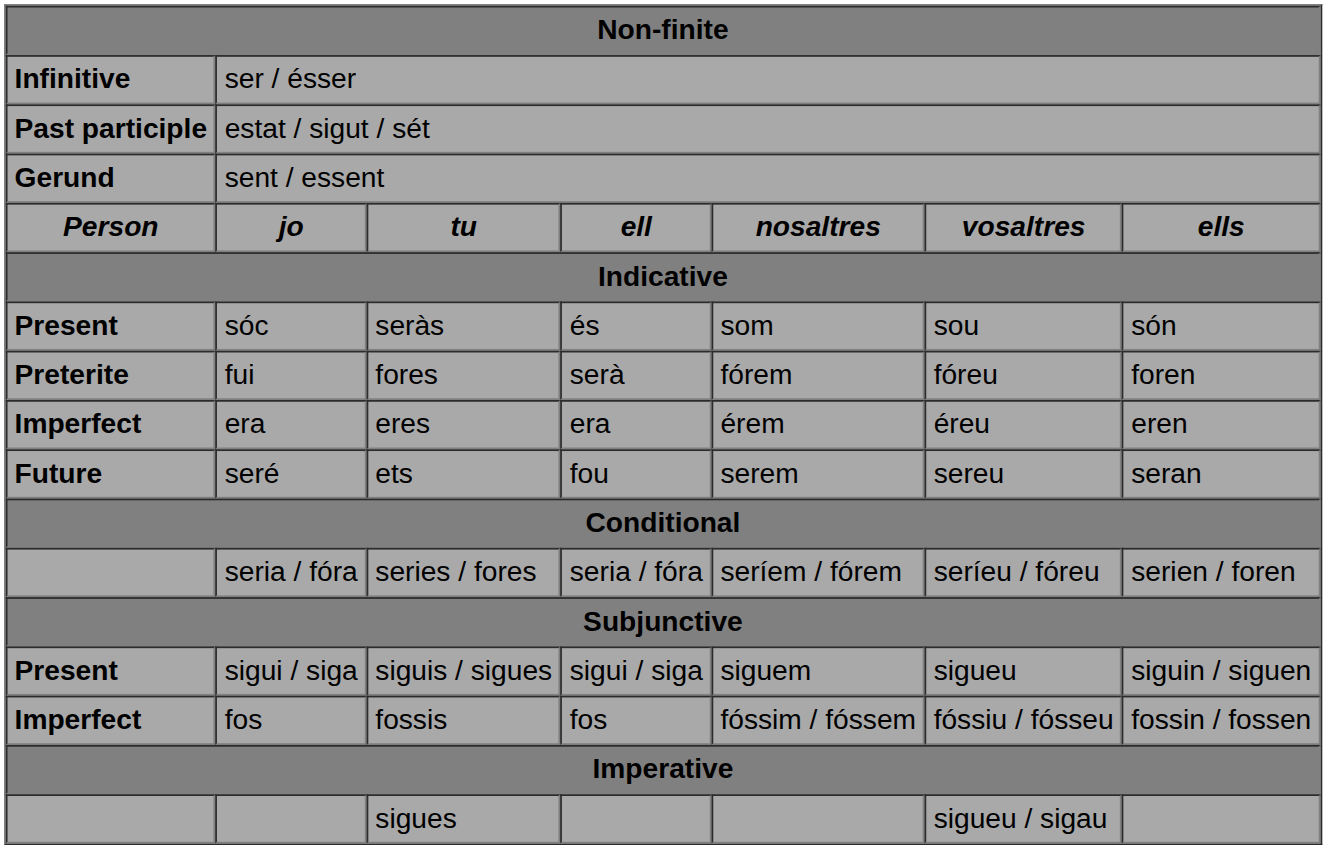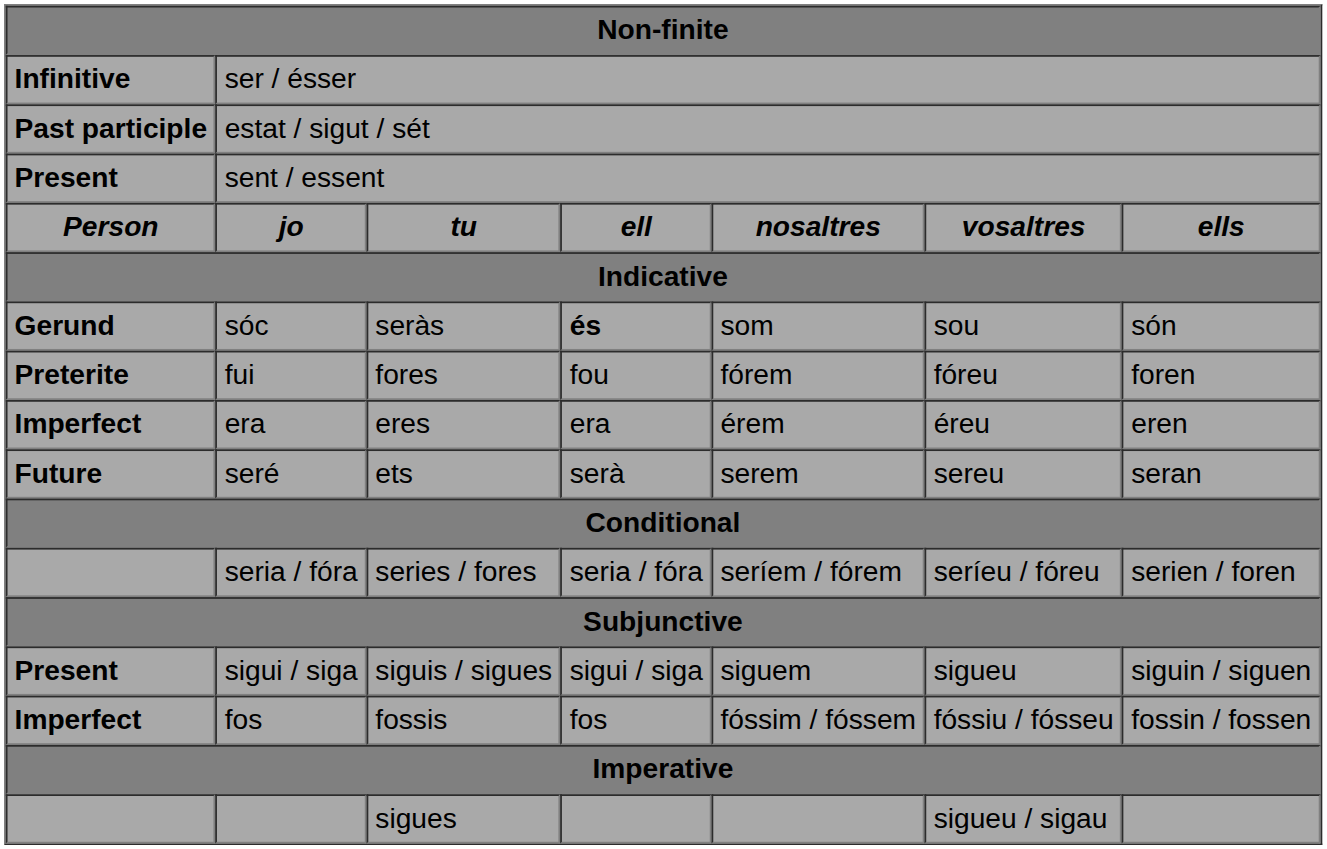sent / essent | column 1: Gerund -> Present
sóc | column 1: Present -> Gerund
sóc | column 4: normal -> bold
fui | column 4: serà -> fou
seré | column 4: fou -> serà
